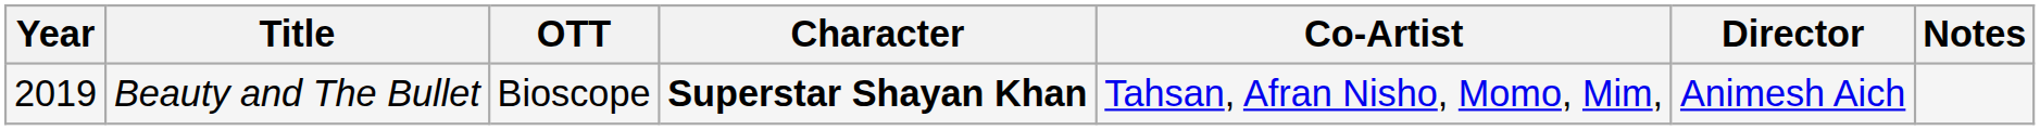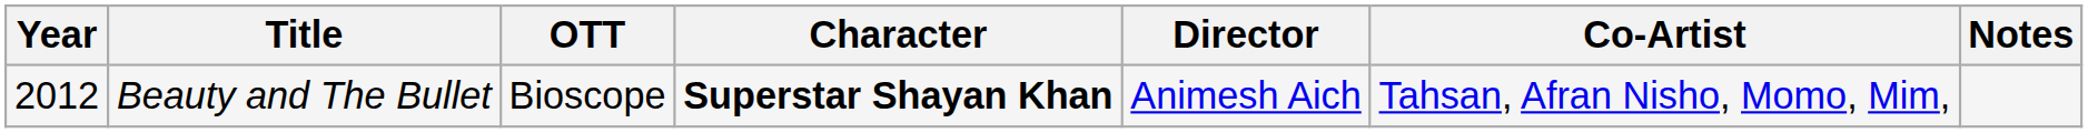columns swapped: Co-Artist <-> Director
Beauty and The Bullet | Year: 2019 -> 2012
